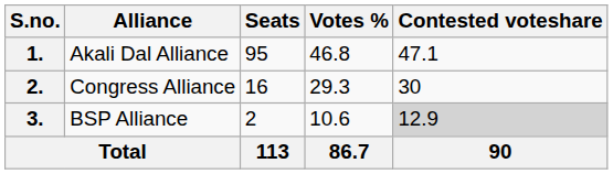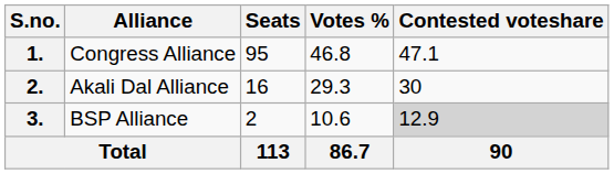1. | Alliance: Akali Dal Alliance -> Congress Alliance
2. | Alliance: Congress Alliance -> Akali Dal Alliance
